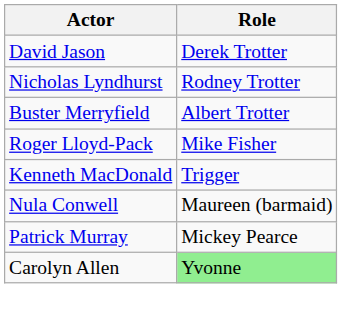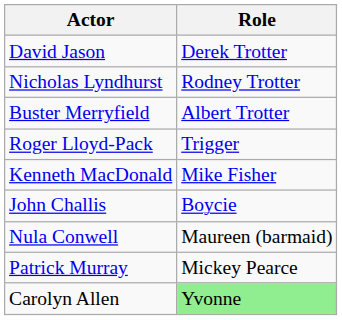Roger Lloyd-Pack | Role: Mike Fisher -> Trigger
Kenneth MacDonald | Role: Trigger -> Mike Fisher
+ row: John Challis | Boycie
